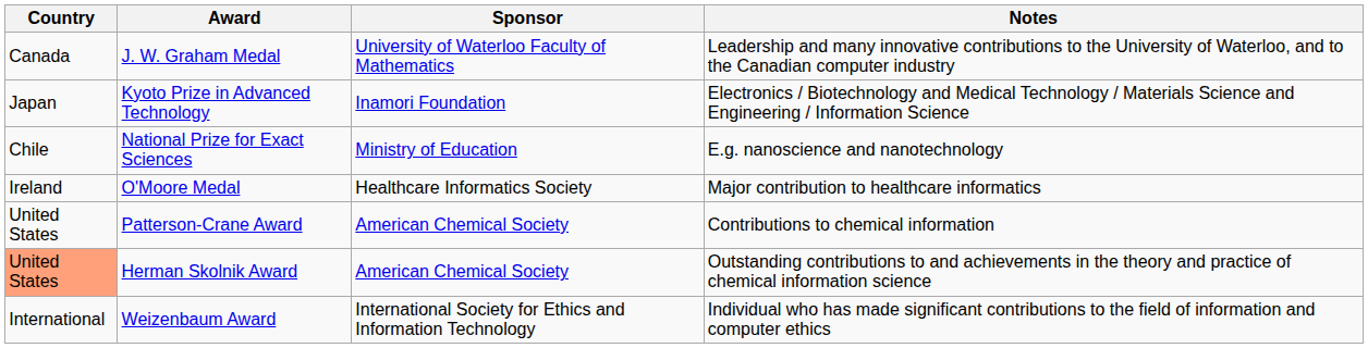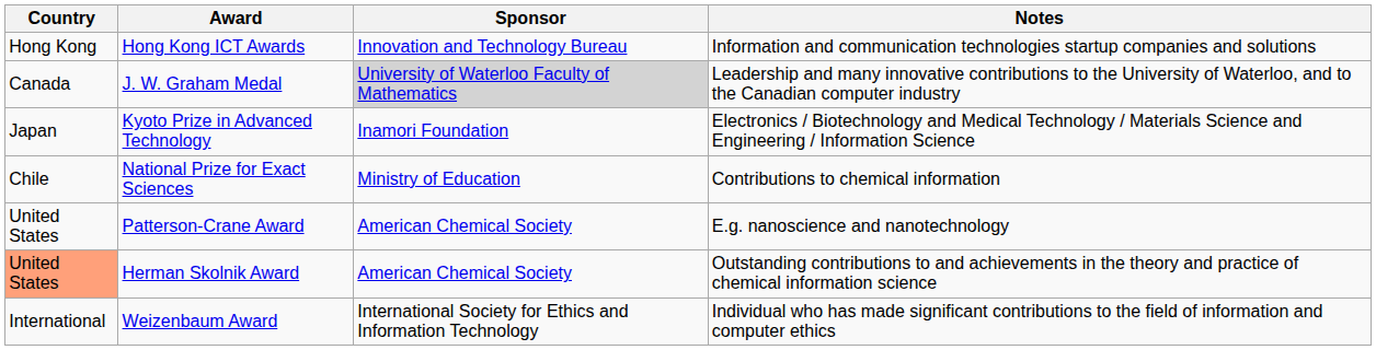+ row: Hong Kong | Hong Kong ICT Awards | Innovation and Technology Bureau | Information and communication technologies startup companies and solutions
J. W. Graham Medal | Sponsor: no background -> lightgrey background
National Prize for Exact Sciences | Notes: E.g. nanoscience and nanotechnology -> Contributions to chemical information
- row: Ireland | O'Moore Medal | Healthcare Informatics Society | Major contribution to healthcare informatics
Patterson-Crane Award | Notes: Contributions to chemical information -> E.g. nanoscience and nanotechnology
